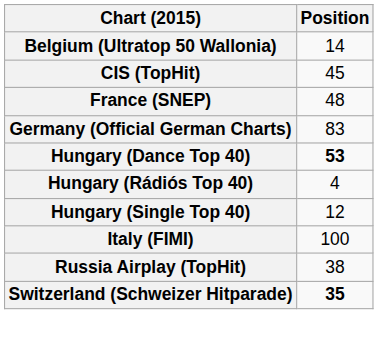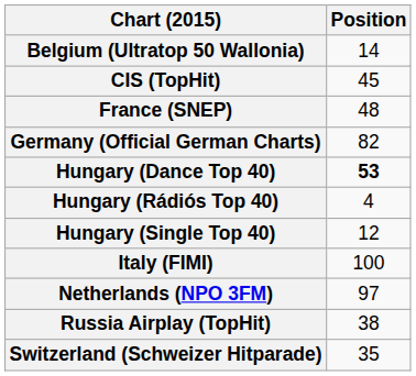Germany (Official German Charts) | Position: 83 -> 82
+ row: Netherlands (NPO 3FM) | 97
Switzerland (Schweizer Hitparade) | Position: bold -> normal
